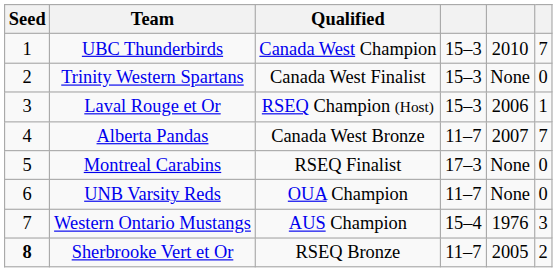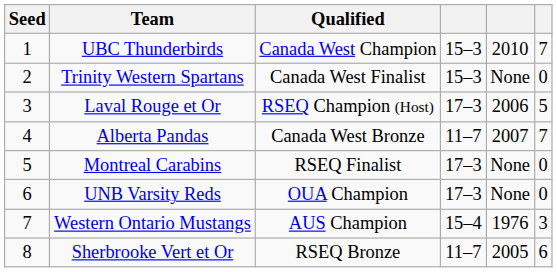Laval Rouge et Or | column 4: 15–3 -> 17–3
Laval Rouge et Or | column 6: 1 -> 5
UNB Varsity Reds | column 4: 11–7 -> 17–3
Sherbrooke Vert et Or | Seed: bold -> normal
Sherbrooke Vert et Or | column 6: 2 -> 6
